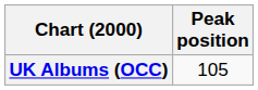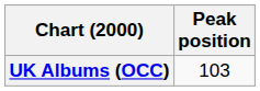UK Albums (OCC) | Peak position: 105 -> 103
